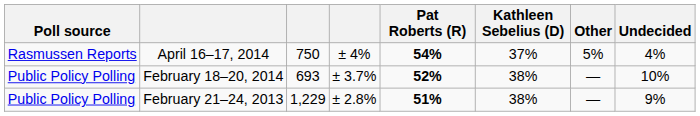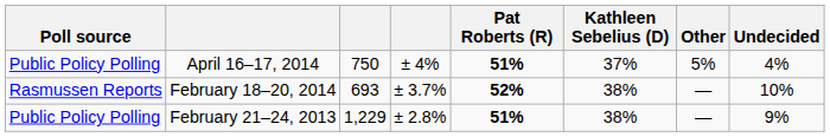April 16–17, 2014 | Poll source: Rasmussen Reports -> Public Policy Polling
April 16–17, 2014 | Pat Roberts (R): 54% -> 51%
February 18–20, 2014 | Poll source: Public Policy Polling -> Rasmussen Reports
